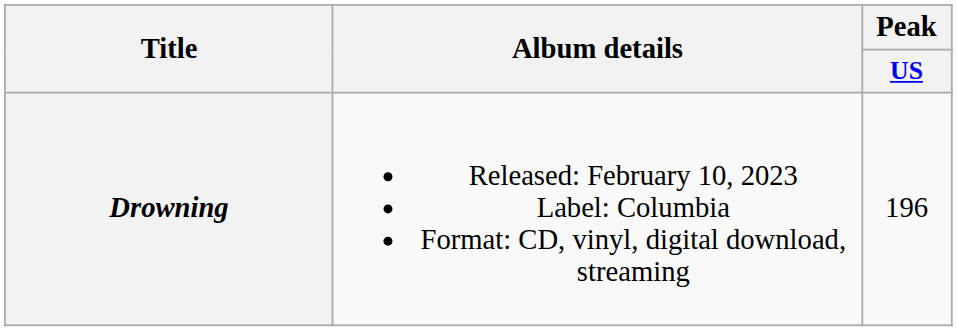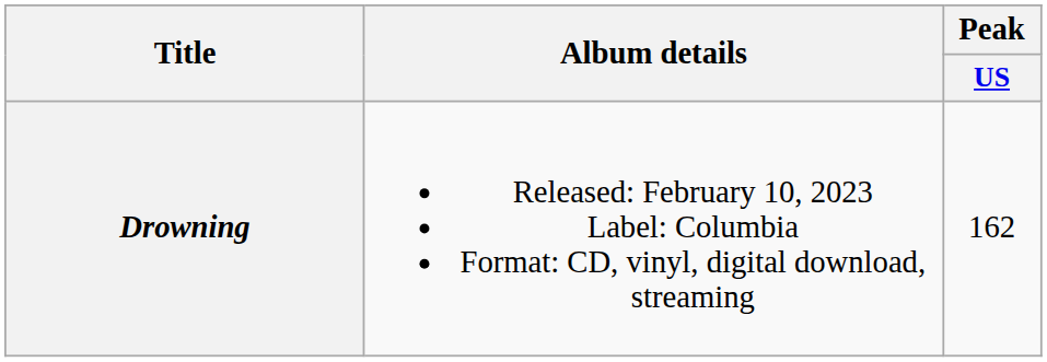Drowning | Peak / US: 196 -> 162
